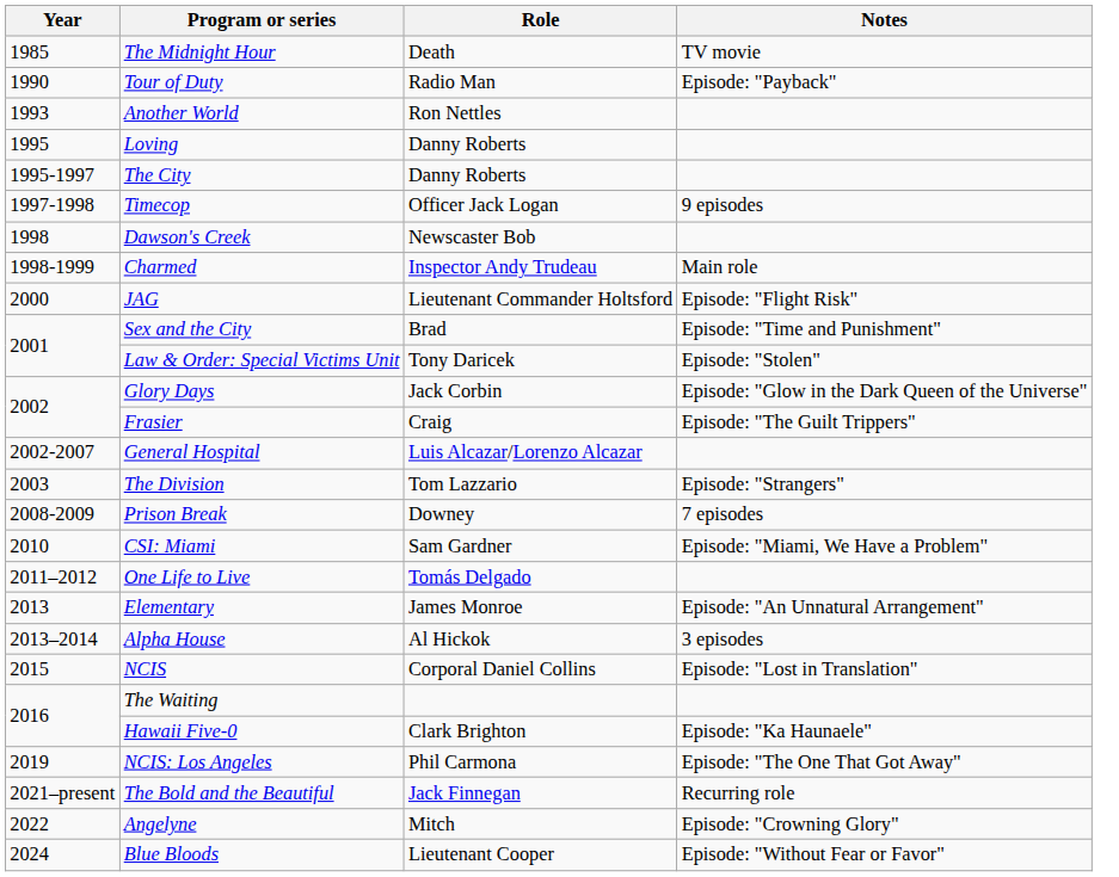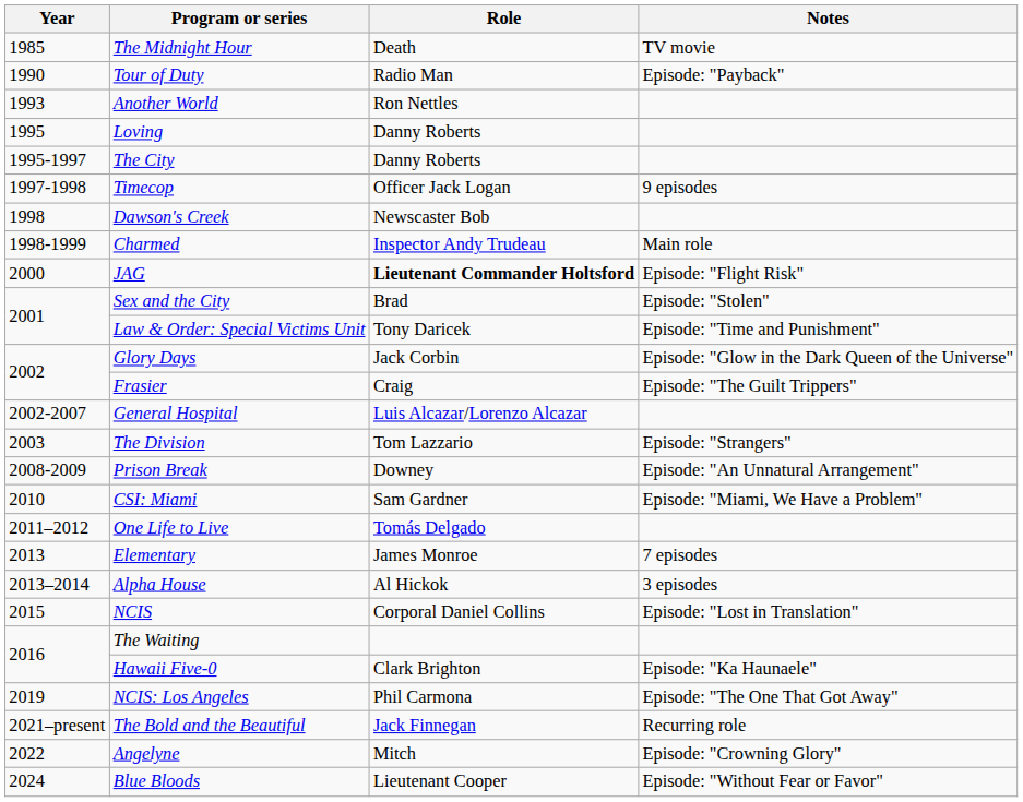JAG | Role: normal -> bold
Sex and the City | Notes: Episode: "Time and Punishment" -> Episode: "Stolen"
Law & Order: Special Victims Unit | Notes: Episode: "Stolen" -> Episode: "Time and Punishment"
Prison Break | Notes: 7 episodes -> Episode: "An Unnatural Arrangement"
Elementary | Notes: Episode: "An Unnatural Arrangement" -> 7 episodes
